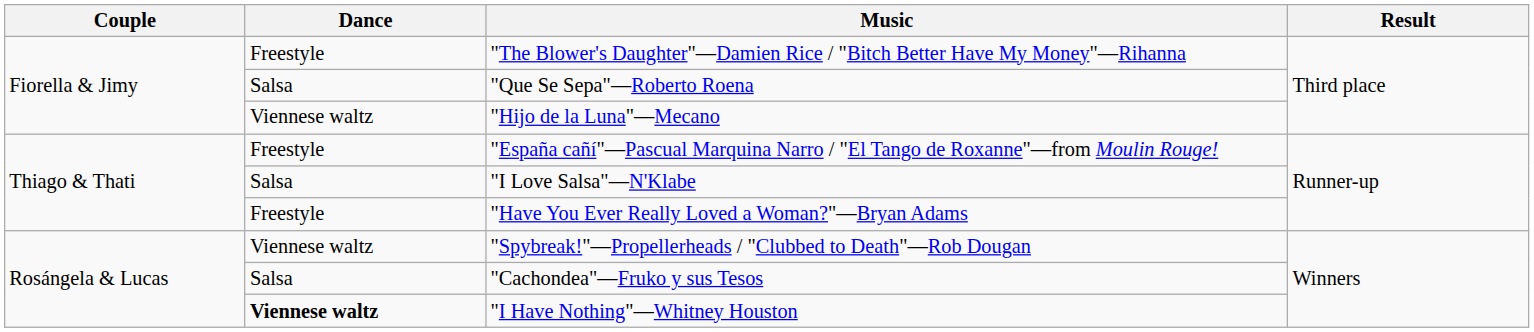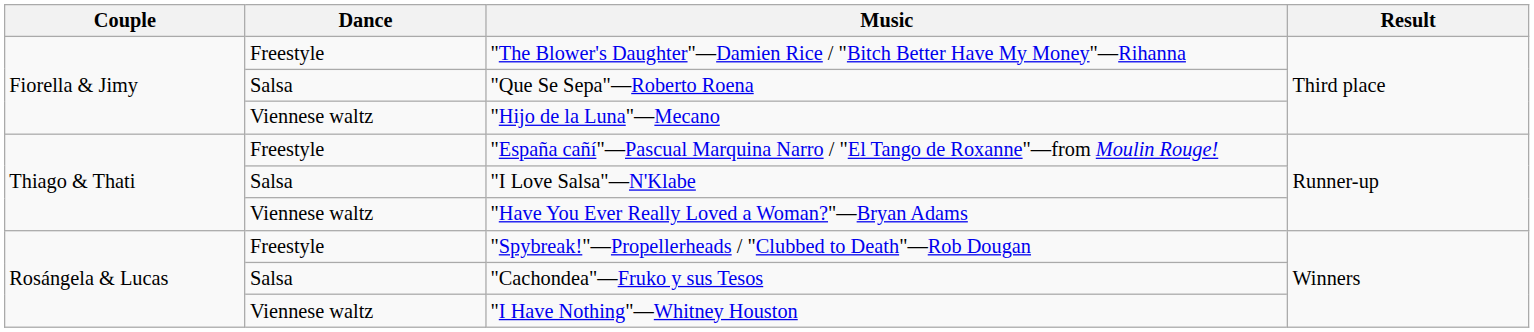"Have You Ever Really Loved a Woman?"—Bryan Adams | Dance: Freestyle -> Viennese waltz
"Spybreak!"—Propellerheads / "Clubbed to Death"—Rob Dougan | Dance: Viennese waltz -> Freestyle
"I Have Nothing"—Whitney Houston | Dance: bold -> normal
